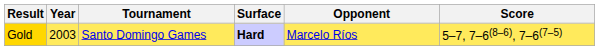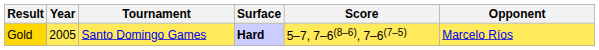columns swapped: Opponent <-> Score
Gold | Year: 2003 -> 2005
